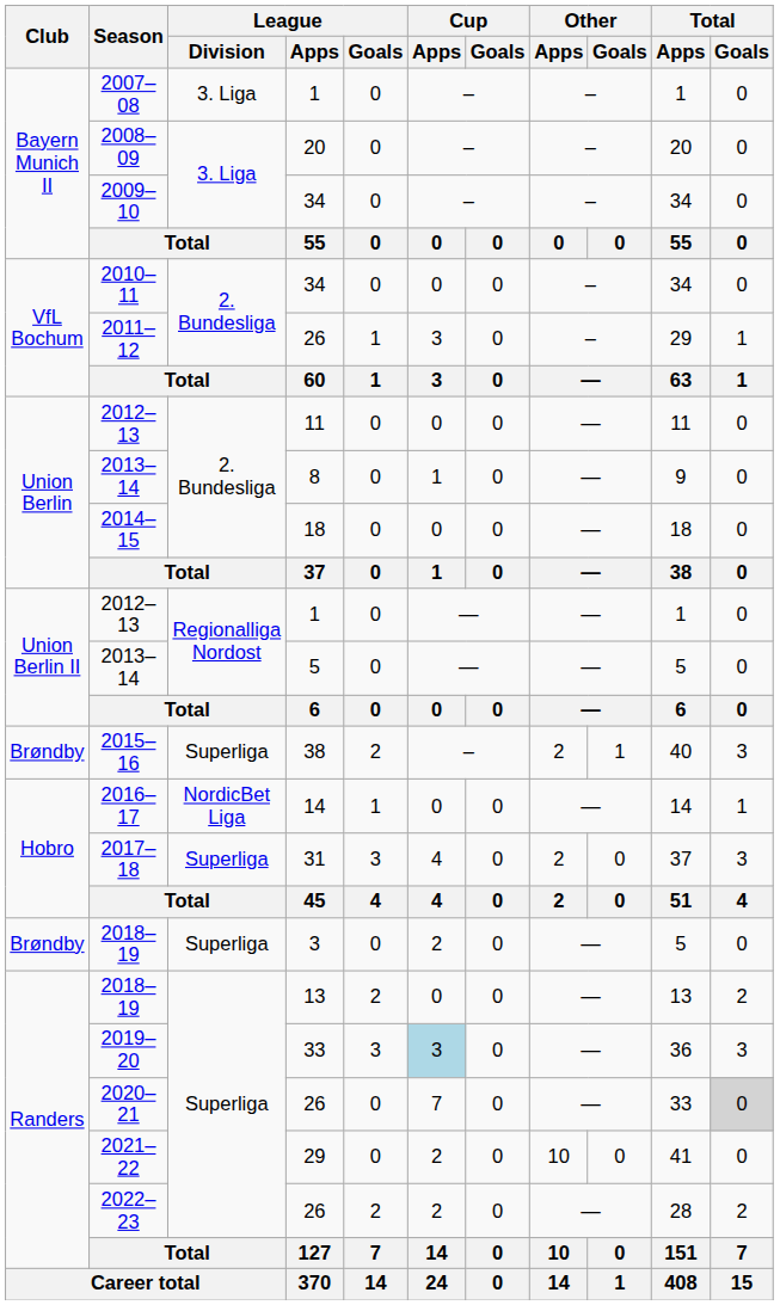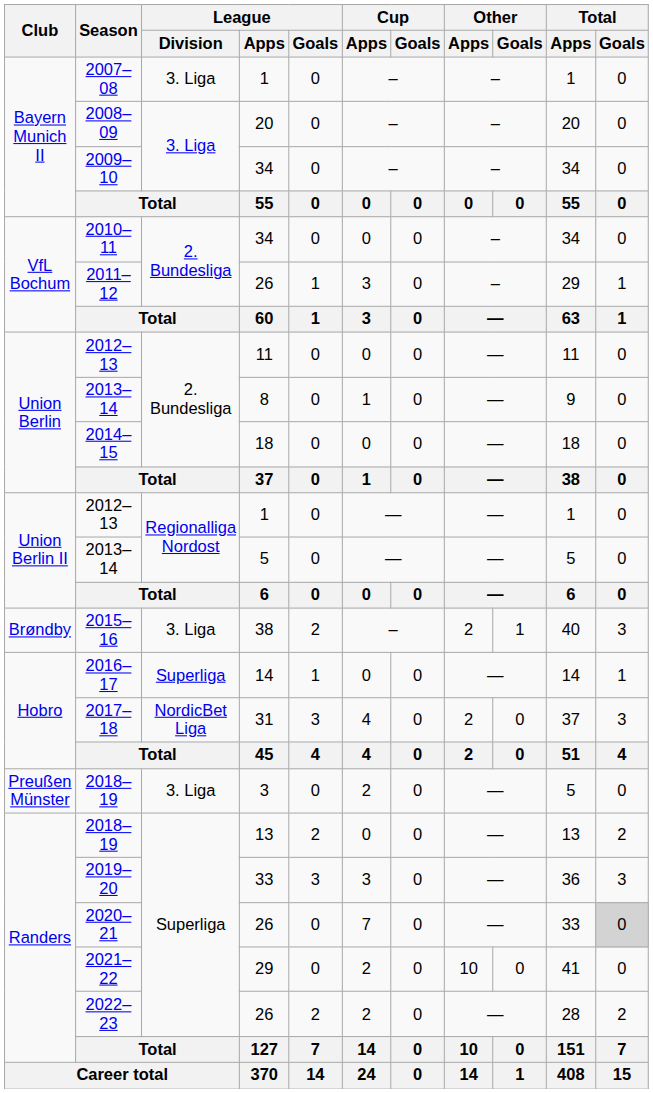2015–16 | League / Division: Superliga -> 3. Liga
2016–17 | League / Division: NordicBet Liga -> Superliga
2017–18 | League / Division: Superliga -> NordicBet Liga
2018–19 / 3 | Club: Brøndby -> Preußen Münster
2018–19 / 3 | League / Division: Superliga -> 3. Liga
2019–20 | Cup / Apps: lightblue background -> no background
